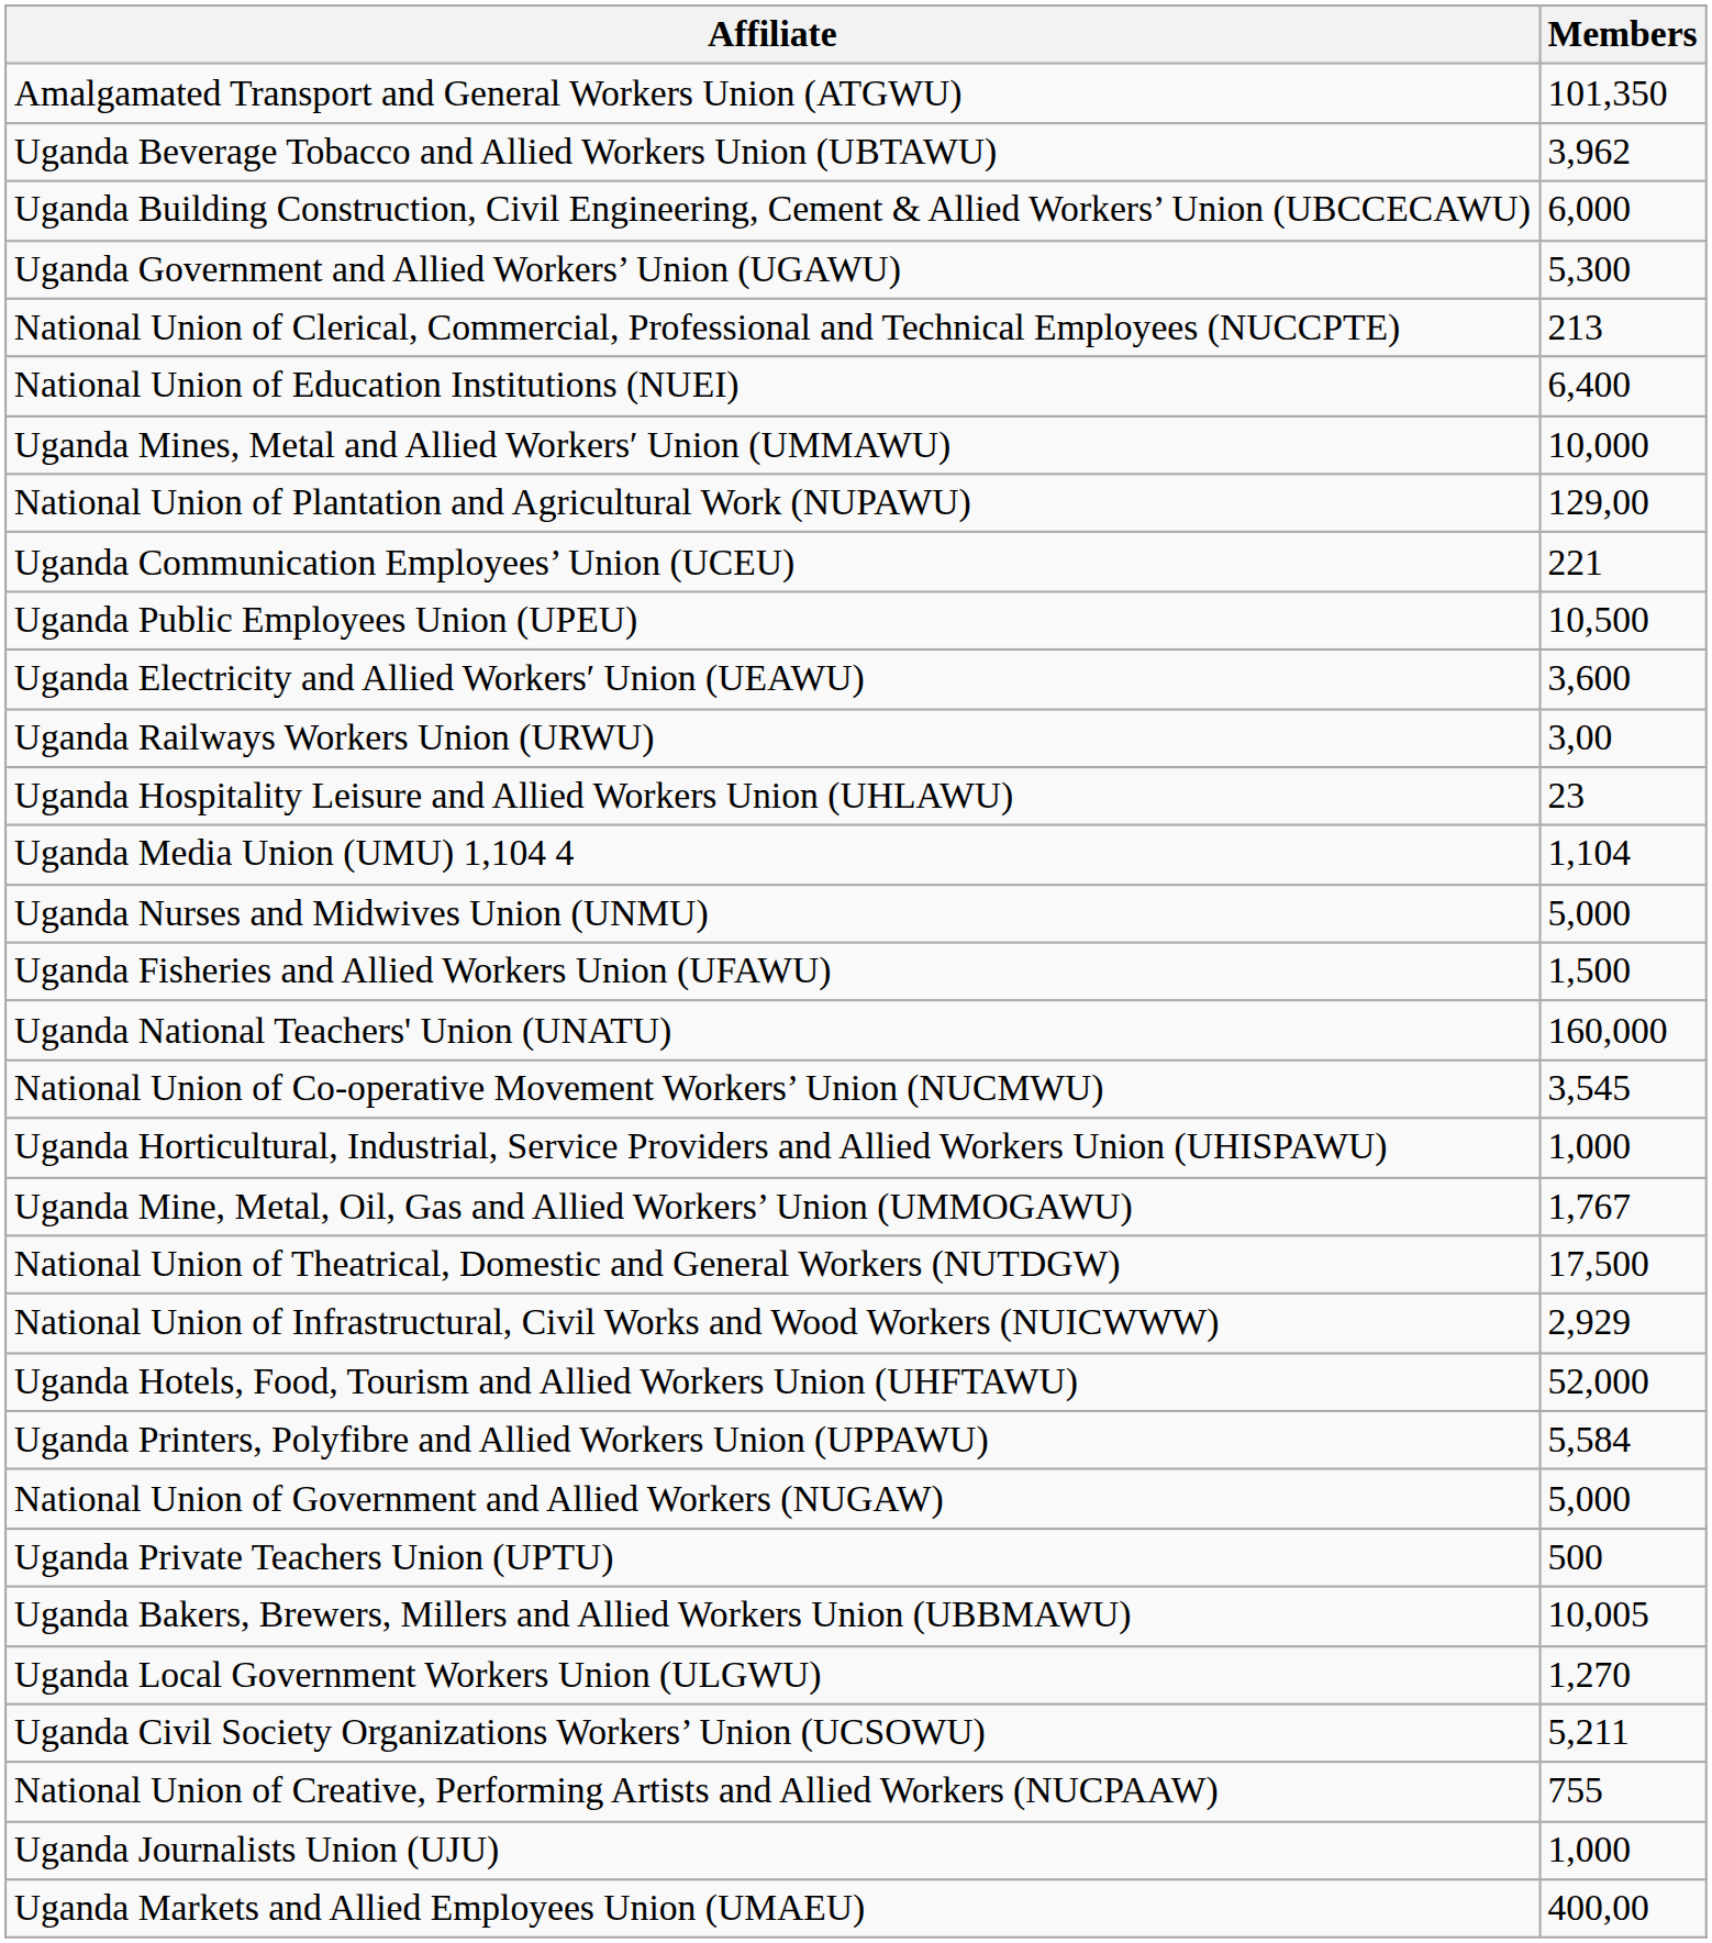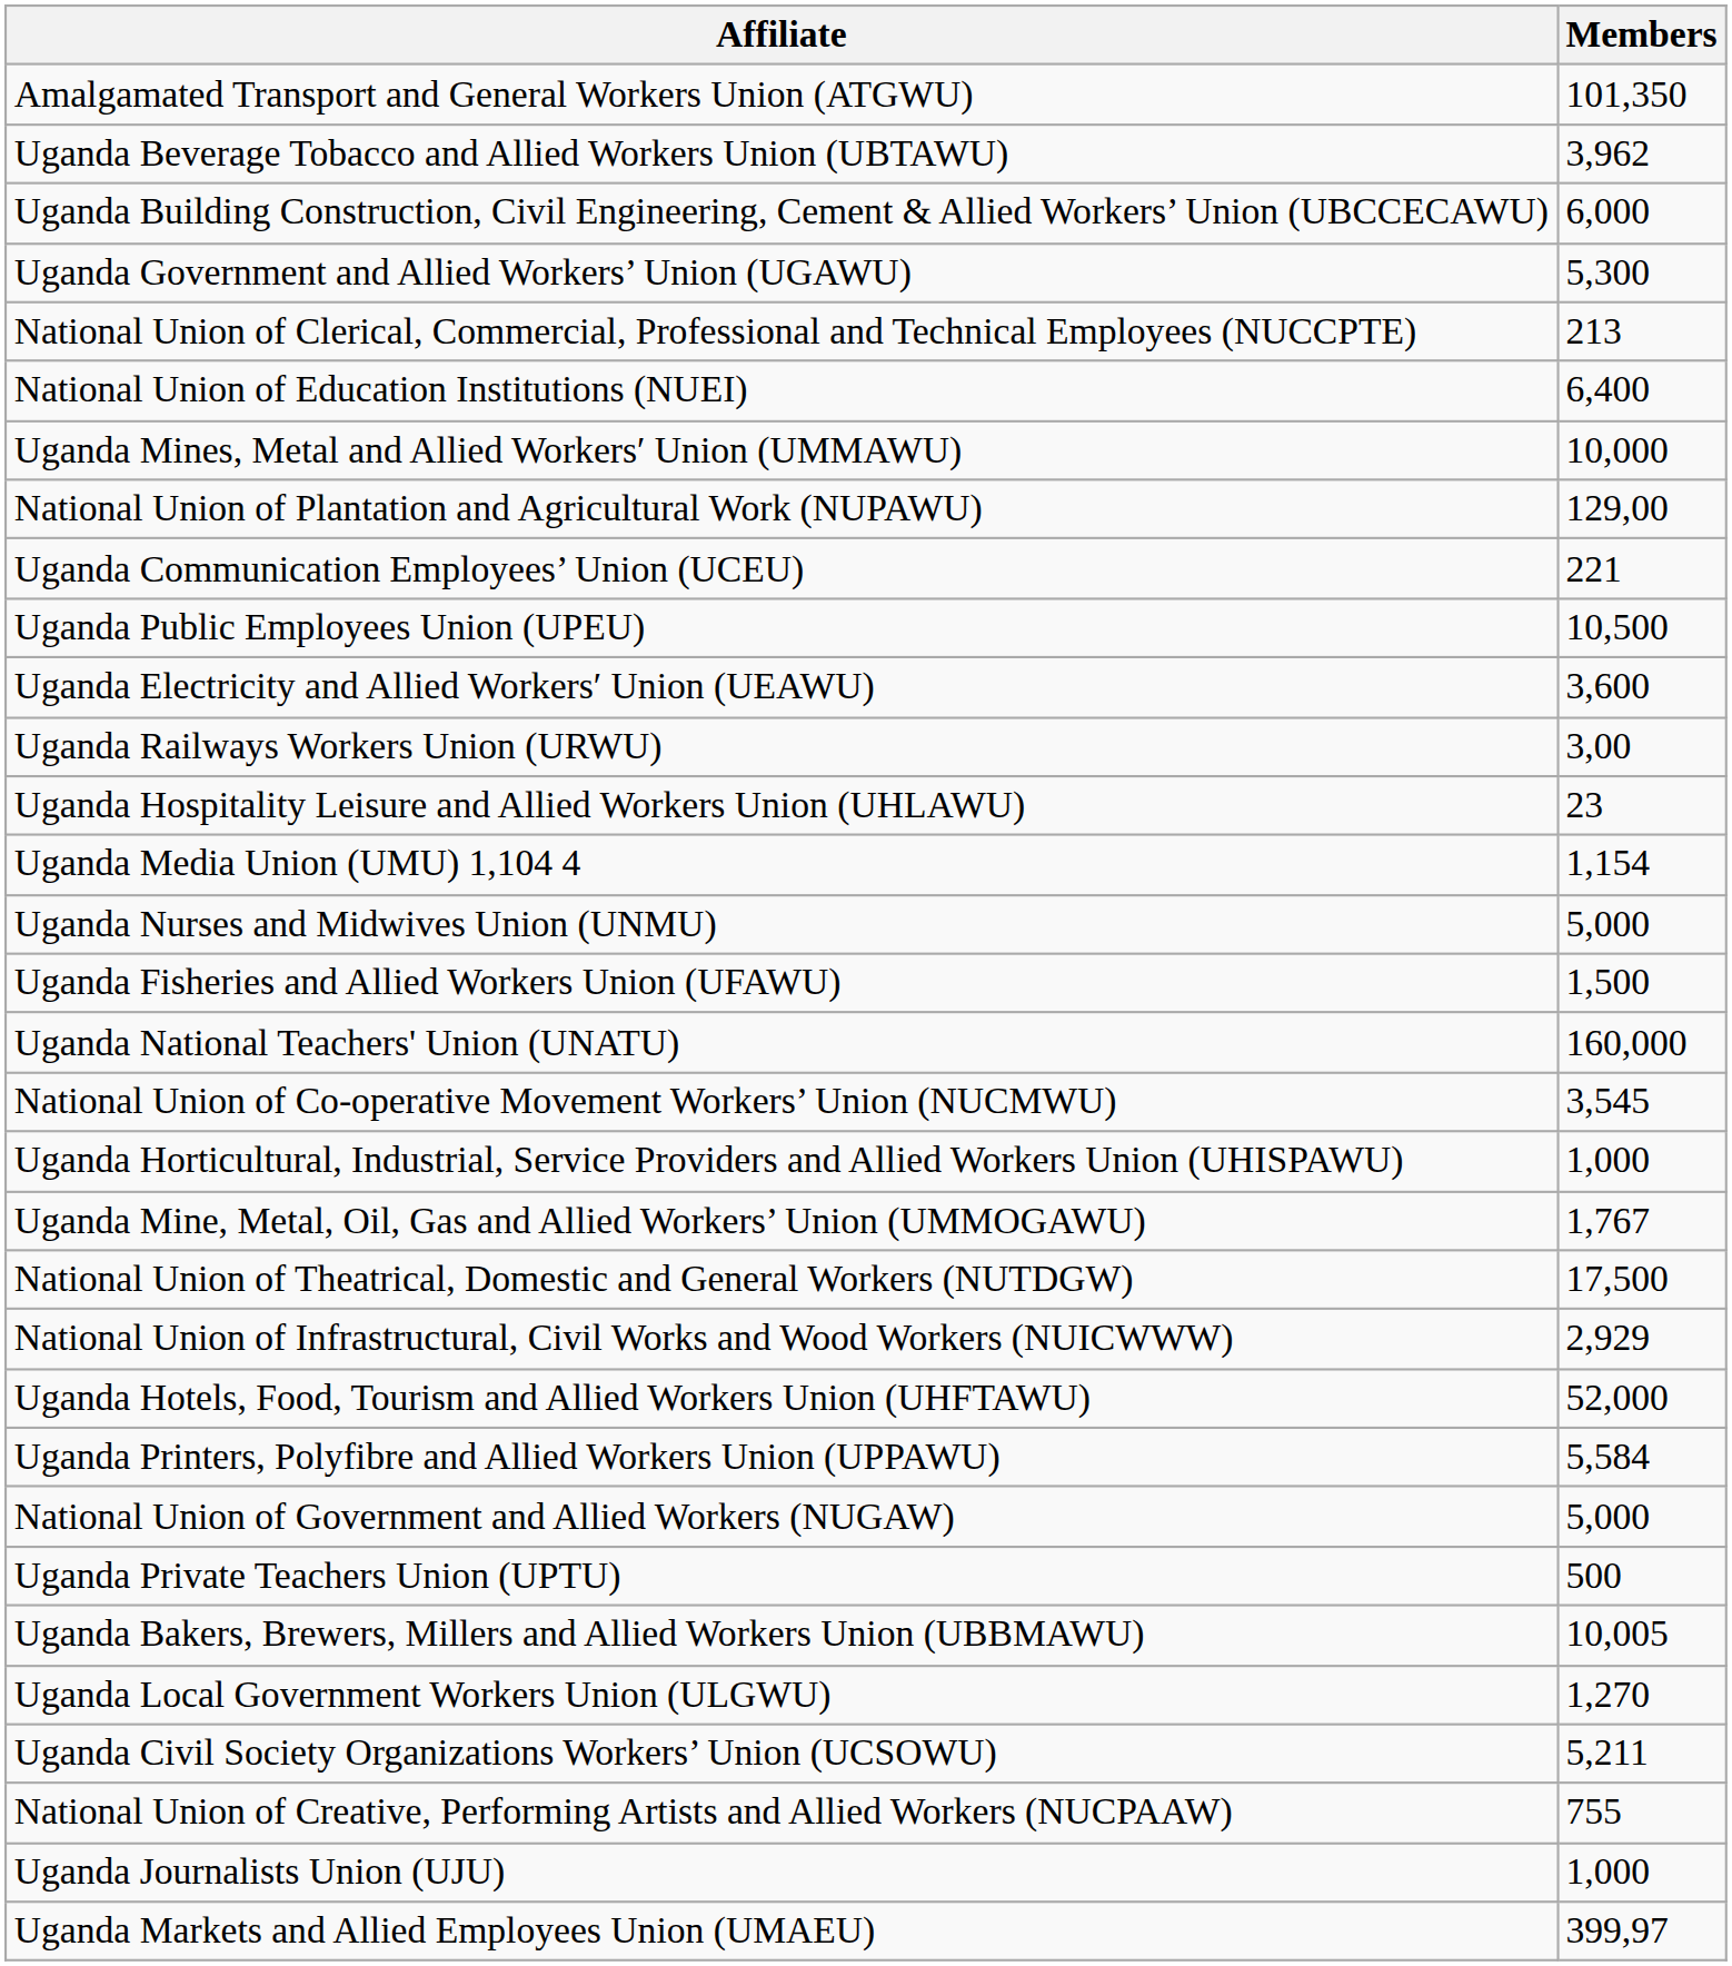Uganda Media Union (UMU) 1,104 4 | Members: 1,104 -> 1,154
Uganda Markets and Allied Employees Union (UMAEU) | Members: 400,00 -> 399,97
